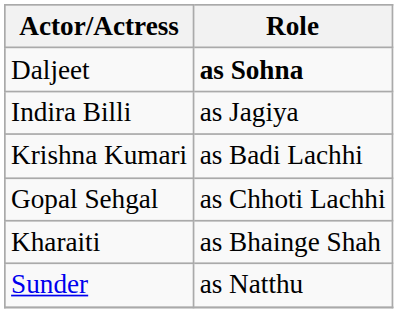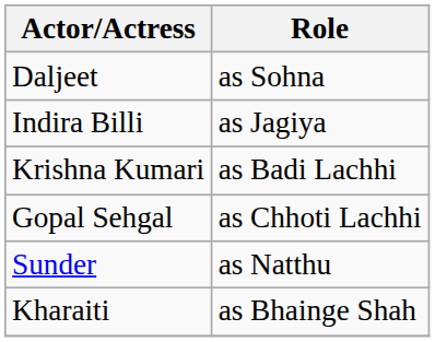Daljeet | Role: bold -> normal
rows swapped: Sunder <-> Kharaiti
